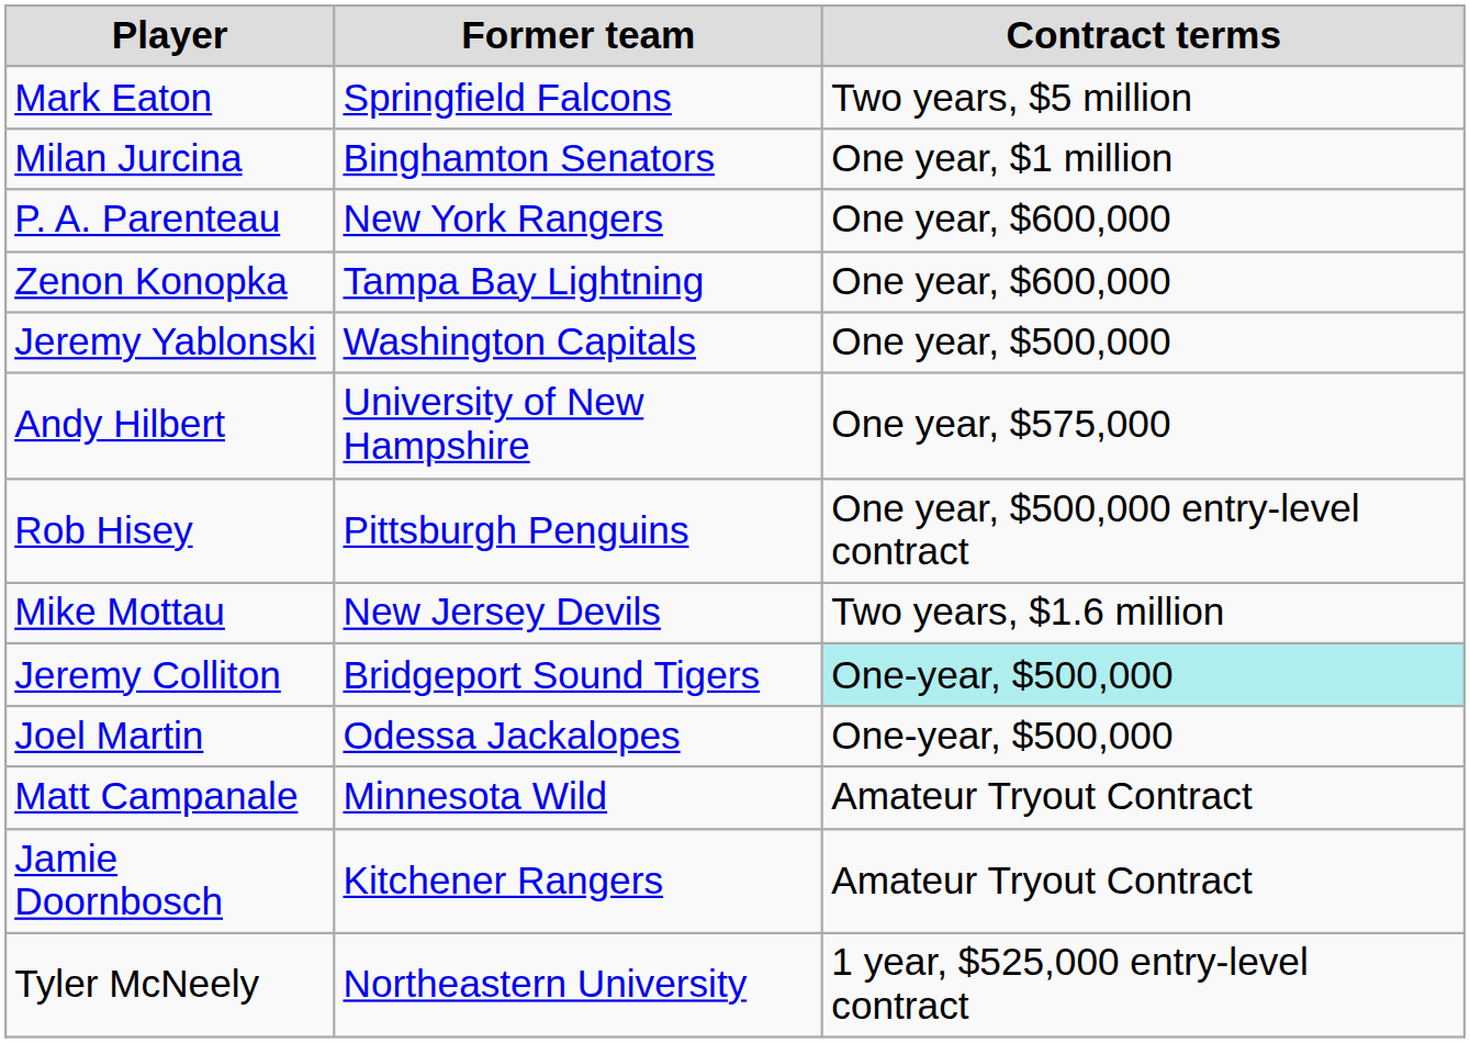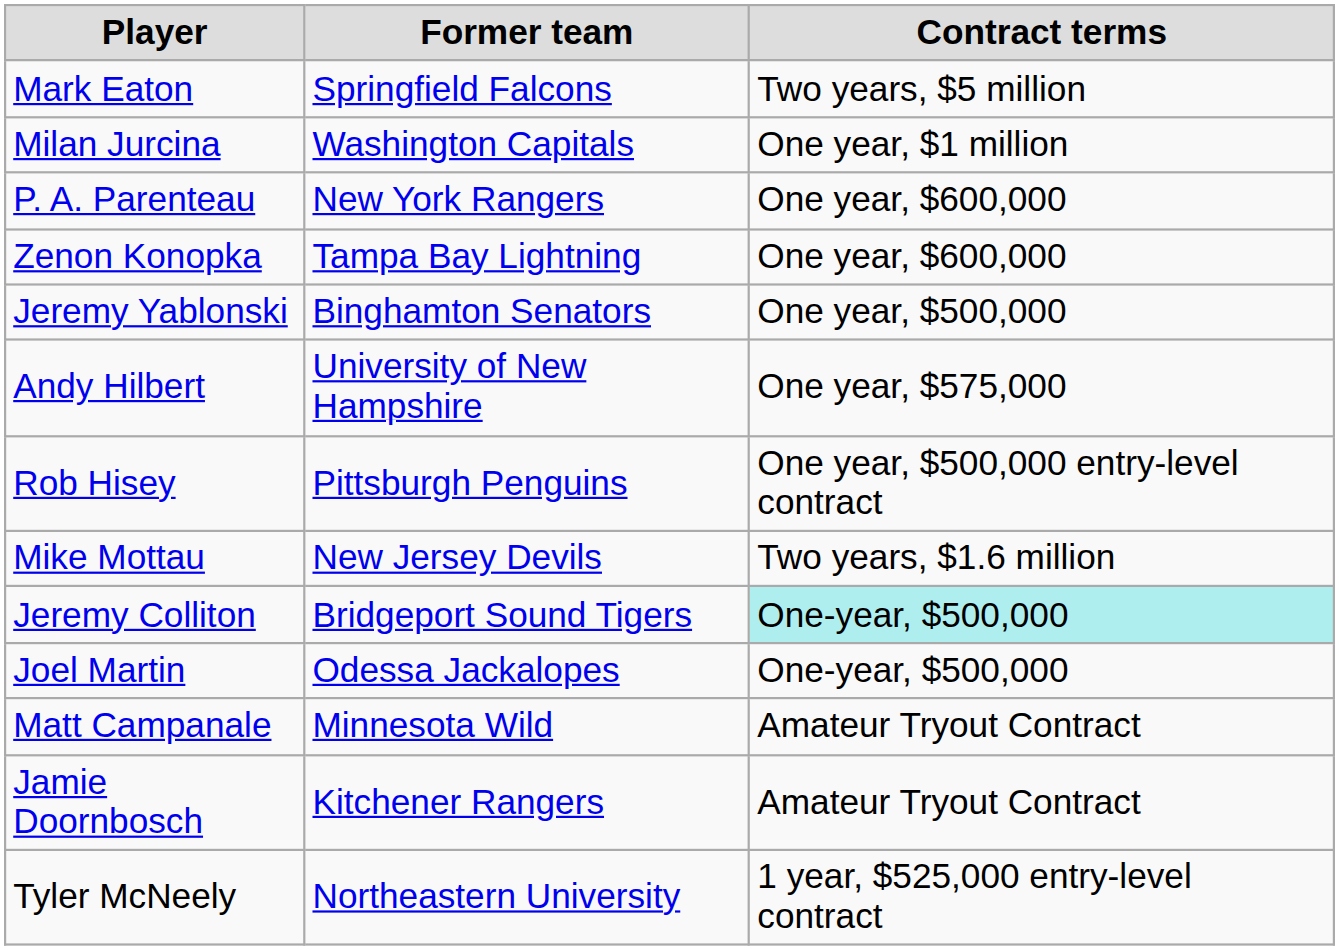Milan Jurcina | Former team: Binghamton Senators -> Washington Capitals
Jeremy Yablonski | Former team: Washington Capitals -> Binghamton Senators
